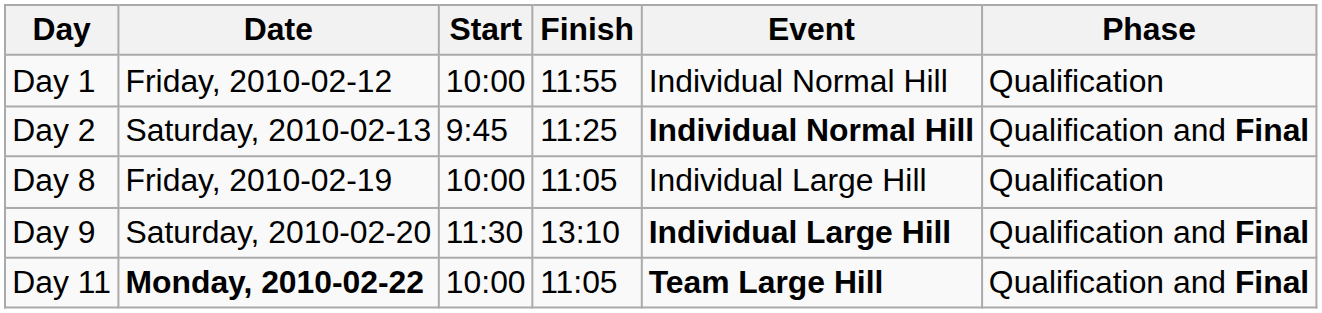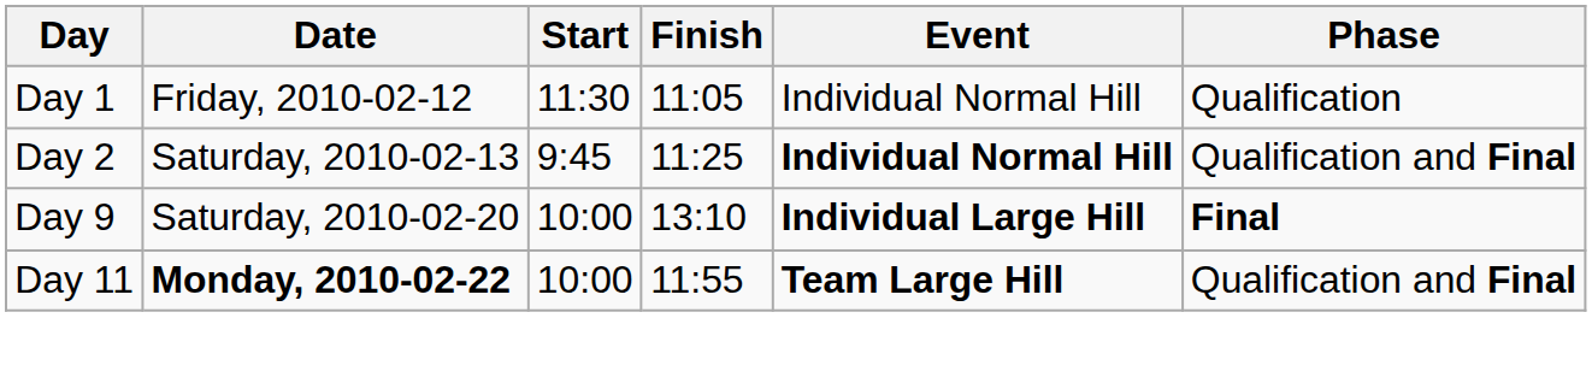Day 1 | Start: 10:00 -> 11:30
Day 1 | Finish: 11:55 -> 11:05
- row: Day 8 | Friday, 2010-02-19 | 10:00 | 11:05 | Individual Large Hill | Qualification
Day 9 | Start: 11:30 -> 10:00
Day 9 | Phase: Qualification and Final -> Final
Day 11 | Finish: 11:05 -> 11:55
